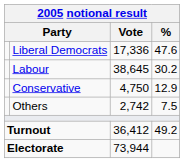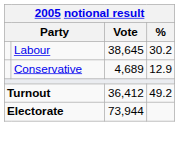- row: Liberal Democrats | 17,336 | 47.6
Conservative | Vote: 4,750 -> 4,689
- row: Others | 2,742 | 7.5
